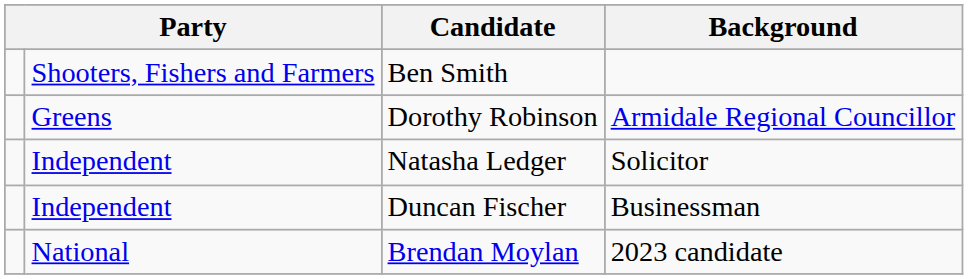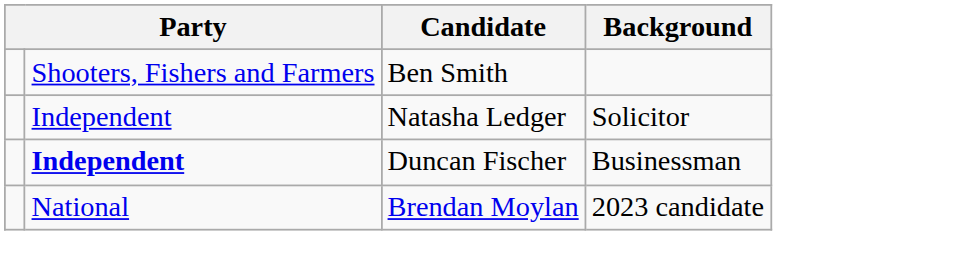- row: Greens | Dorothy Robinson | Armidale Regional Councillor
Duncan Fischer | column 2: normal -> bold
